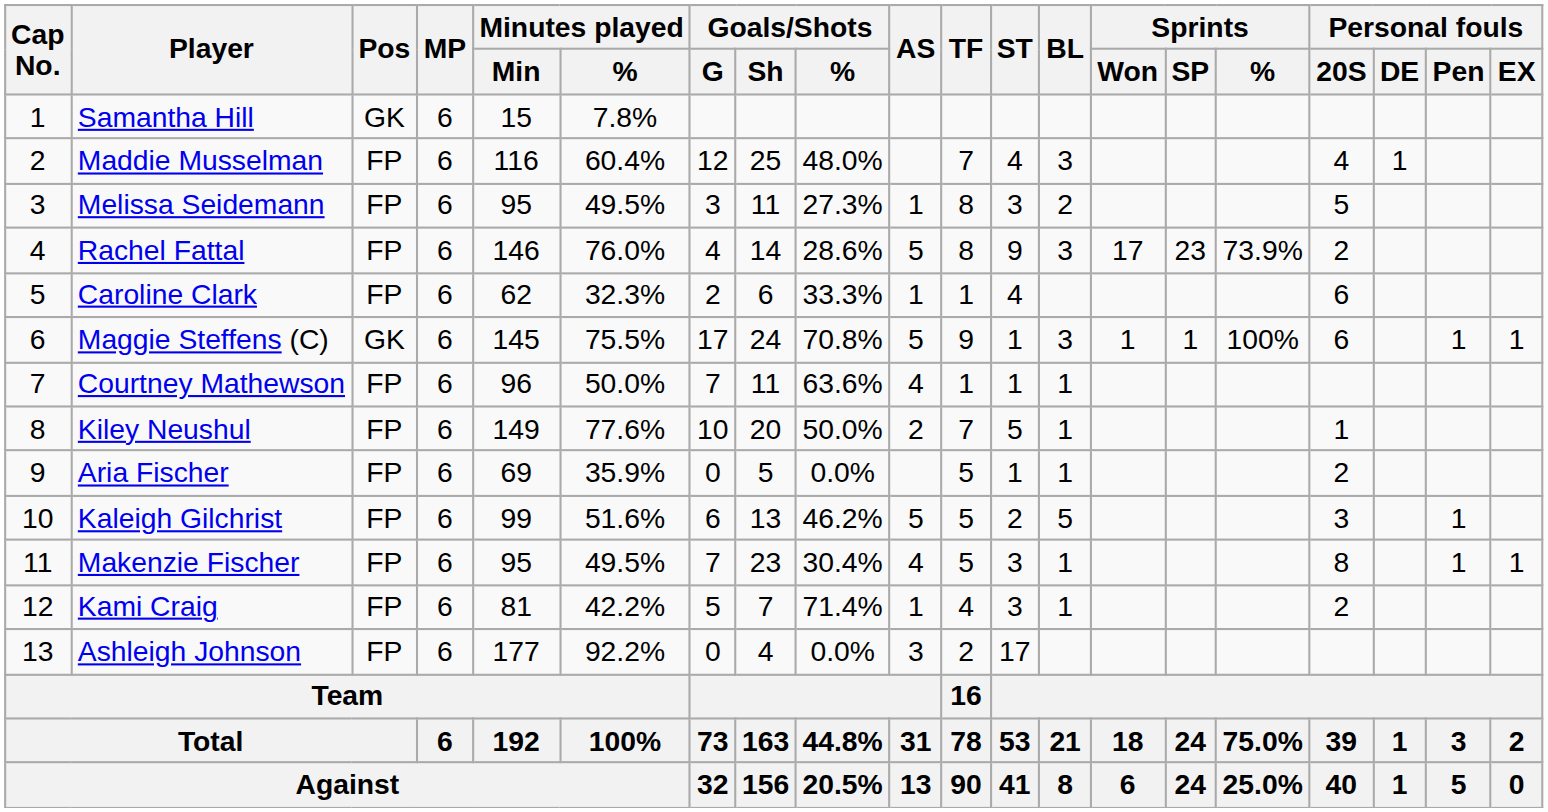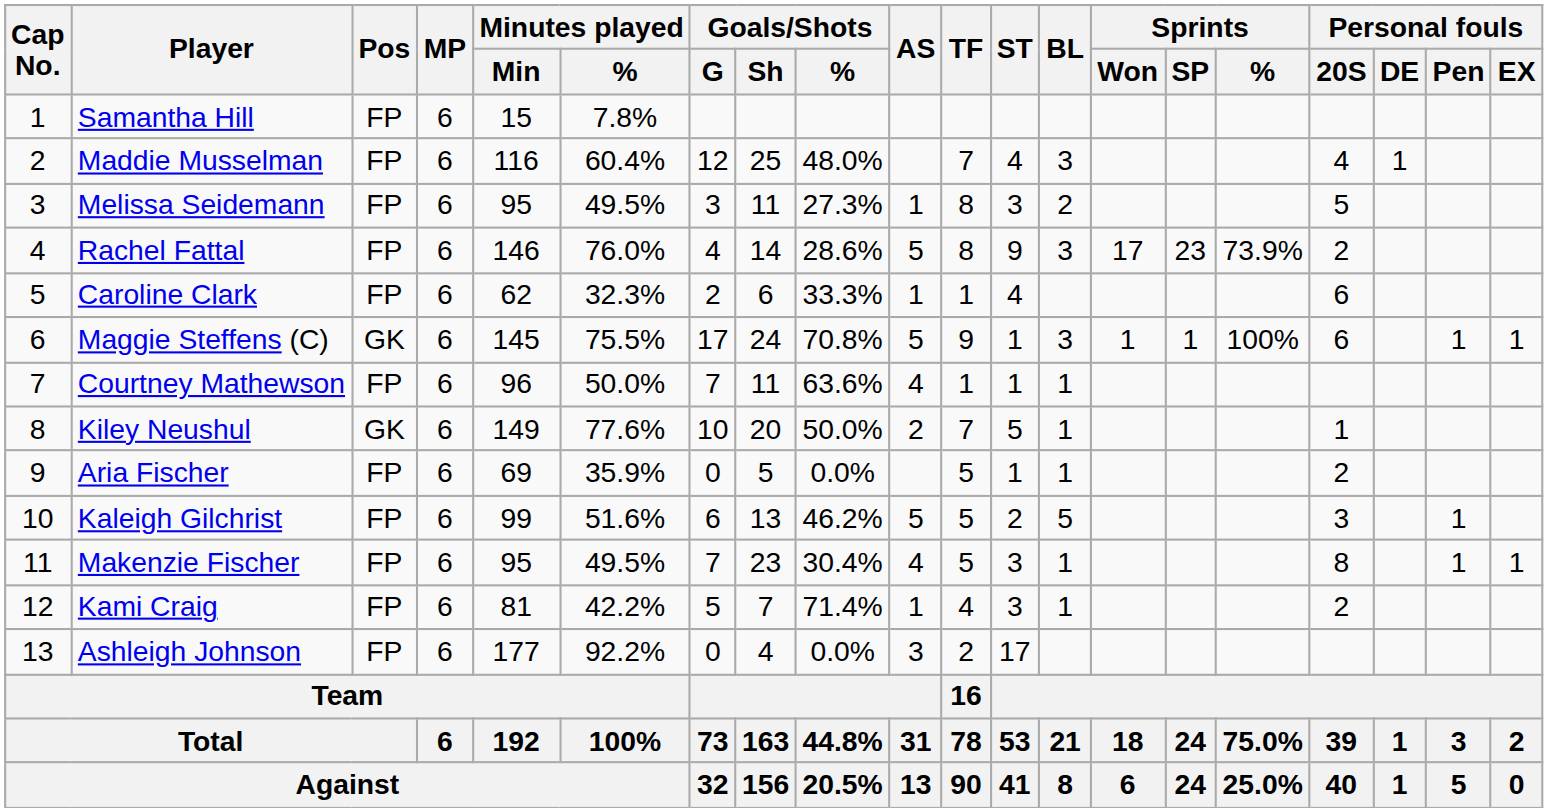Samantha Hill | Pos: GK -> FP
Kiley Neushul | Pos: FP -> GK
